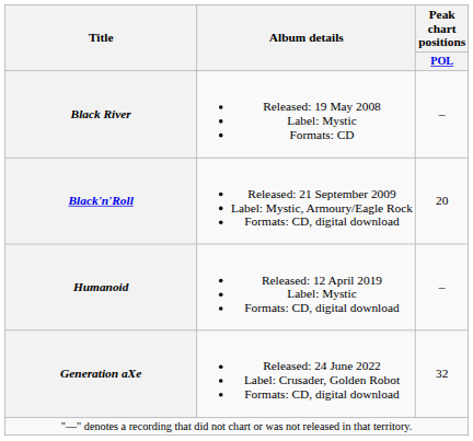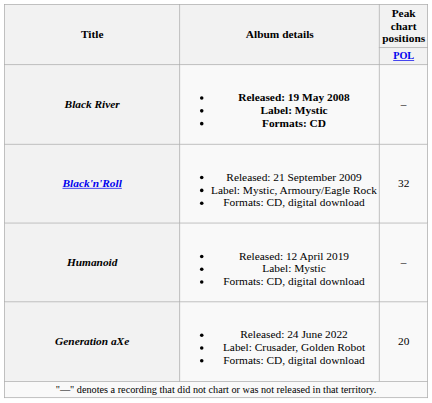Black River | Album details: normal -> bold
Black'n'Roll | Peak chart positions / POL: 20 -> 32
Generation aXe | Peak chart positions / POL: 32 -> 20
